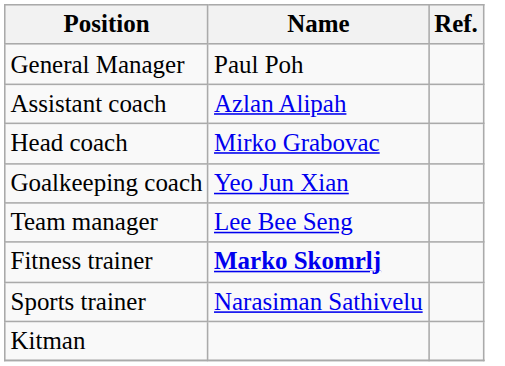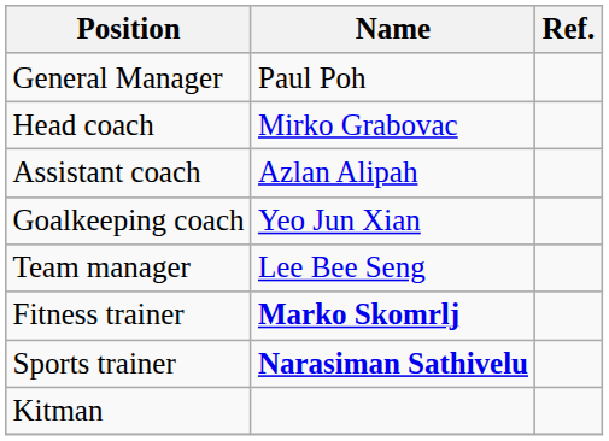rows swapped: Head coach <-> Assistant coach
Sports trainer | Name: normal -> bold
